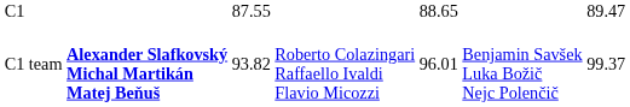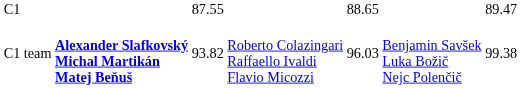C1 team | column 5: 96.01 -> 96.03
C1 team | column 7: 99.37 -> 99.38
